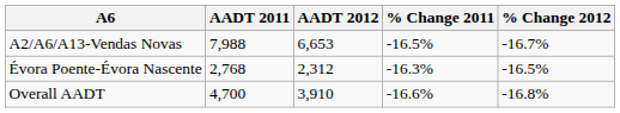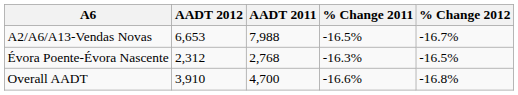columns swapped: AADT 2011 <-> AADT 2012
